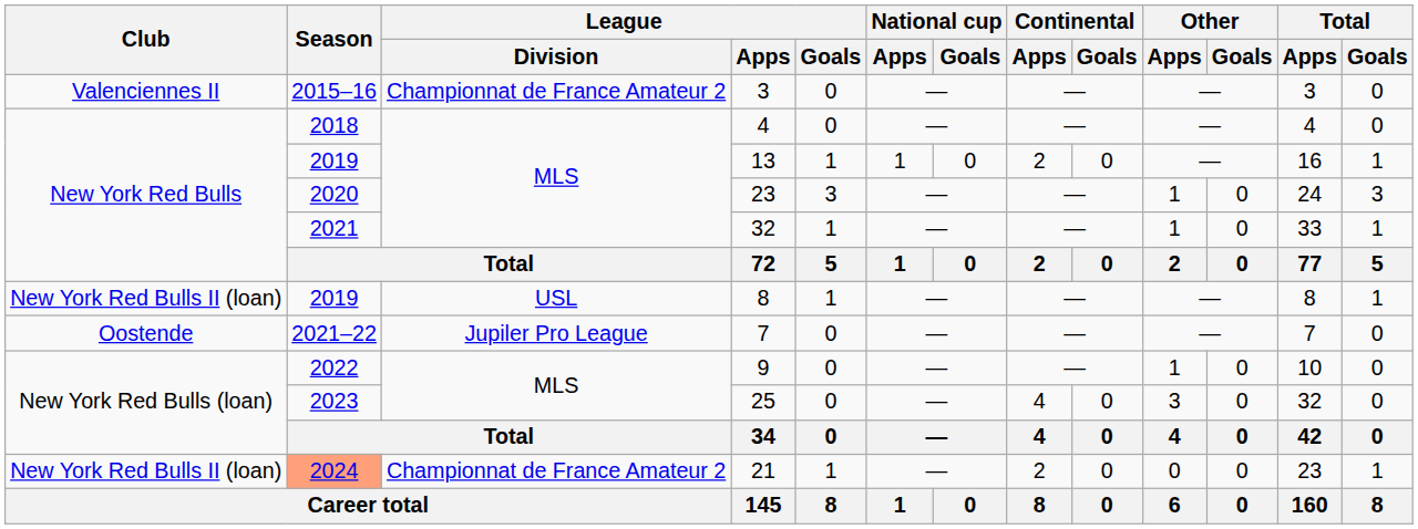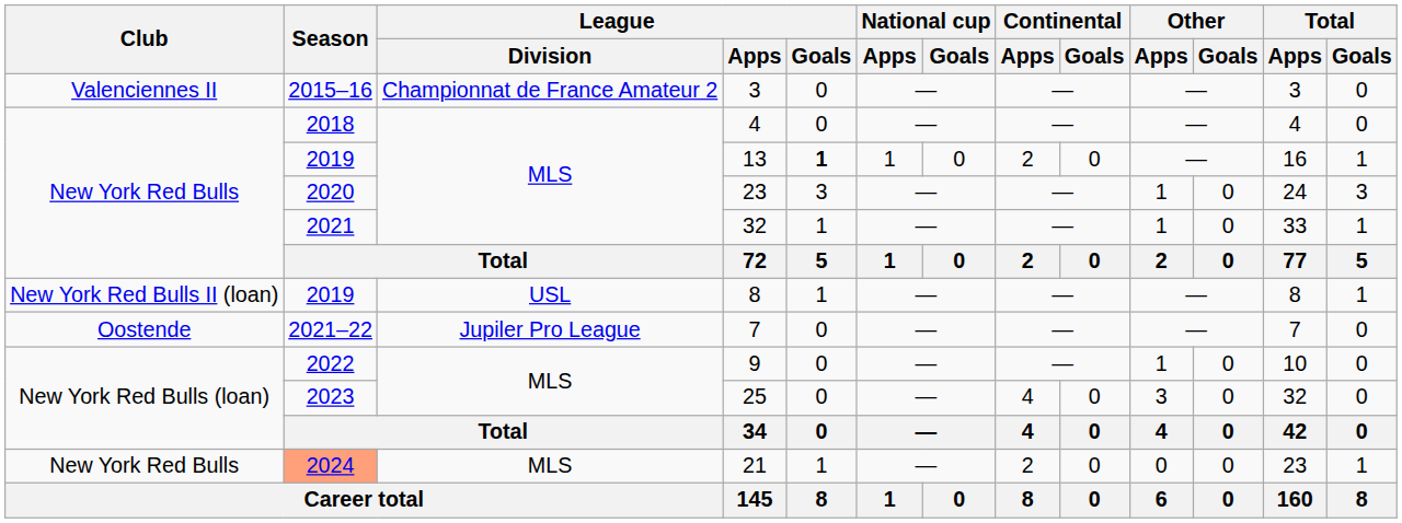13 | League / Goals: normal -> bold
21 | Club: New York Red Bulls II (loan) -> New York Red Bulls
21 | League / Division: Championnat de France Amateur 2 -> MLS
